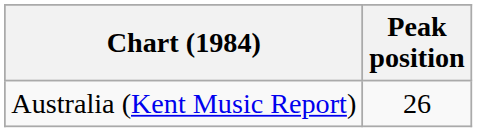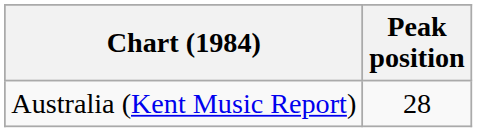Australia (Kent Music Report) | Peak position: 26 -> 28
